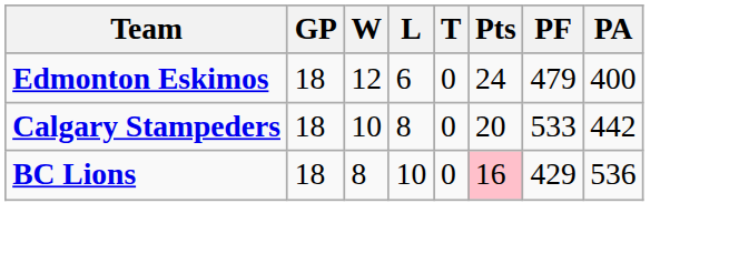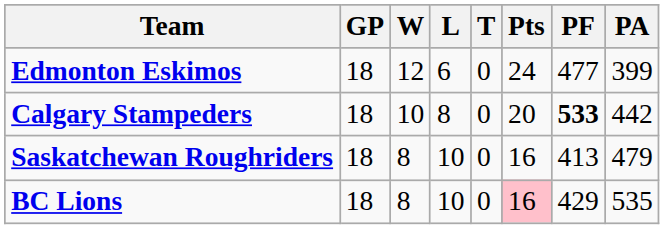Edmonton Eskimos | PF: 479 -> 477
Edmonton Eskimos | PA: 400 -> 399
Calgary Stampeders | PF: normal -> bold
+ row: Saskatchewan Roughriders | 18 | 8 | 10 | 0 | 16 | 413 | 479
BC Lions | PA: 536 -> 535
